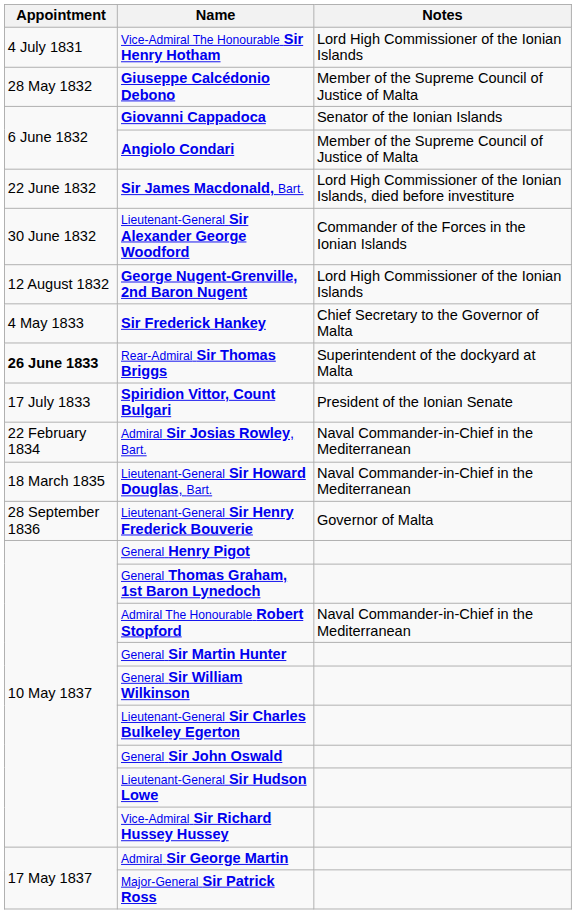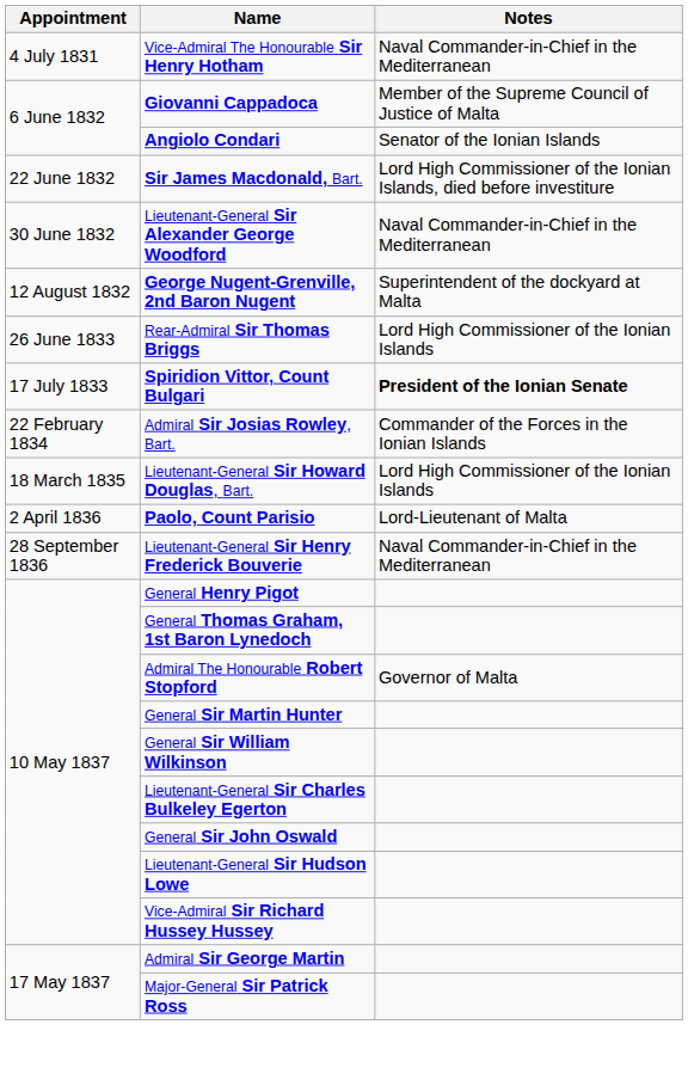Vice-Admiral The Honourable Sir Henry Hotham | Notes: Lord High Commissioner of the Ionian Islands -> Naval Commander-in-Chief in the Mediterranean
- row: 28 May 1832 | Giuseppe Calcédonio Debono | Member of the Supreme Council of Justice of Malta
Giovanni Cappadoca | Notes: Senator of the Ionian Islands -> Member of the Supreme Council of Justice of Malta
Angiolo Condari | Notes: Member of the Supreme Council of Justice of Malta -> Senator of the Ionian Islands
Lieutenant-General Sir Alexander George Woodford | Notes: Commander of the Forces in the Ionian Islands -> Naval Commander-in-Chief in the Mediterranean
George Nugent-Grenville, 2nd Baron Nugent | Notes: Lord High Commissioner of the Ionian Islands -> Superintendent of the dockyard at Malta
- row: 4 May 1833 | Sir Frederick Hankey | Chief Secretary to the Governor of Malta
Rear-Admiral Sir Thomas Briggs | Appointment: bold -> normal
Rear-Admiral Sir Thomas Briggs | Notes: Superintendent of the dockyard at Malta -> Lord High Commissioner of the Ionian Islands
Spiridion Vittor, Count Bulgari | Notes: normal -> bold
Admiral Sir Josias Rowley, Bart. | Notes: Naval Commander-in-Chief in the Mediterranean -> Commander of the Forces in the Ionian Islands
Lieutenant-General Sir Howard Douglas, Bart. | Notes: Naval Commander-in-Chief in the Mediterranean -> Lord High Commissioner of the Ionian Islands
+ row: 2 April 1836 | Paolo, Count Parisio | Lord-Lieutenant of Malta
Lieutenant-General Sir Henry Frederick Bouverie | Notes: Governor of Malta -> Naval Commander-in-Chief in the Mediterranean
Admiral The Honourable Robert Stopford | Notes: Naval Commander-in-Chief in the Mediterranean -> Governor of Malta
